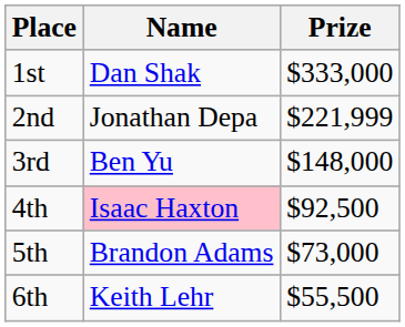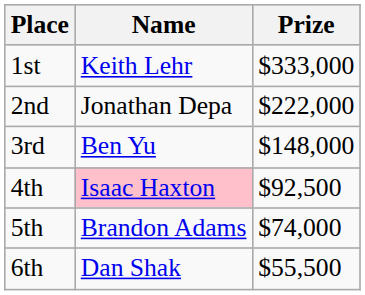1st | Name: Dan Shak -> Keith Lehr
2nd | Prize: $221,999 -> $222,000
5th | Prize: $73,000 -> $74,000
6th | Name: Keith Lehr -> Dan Shak
